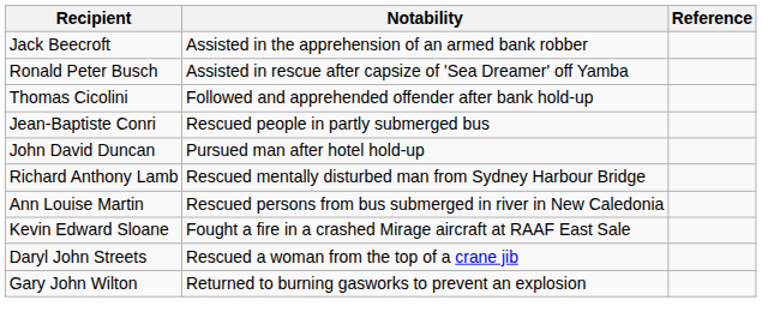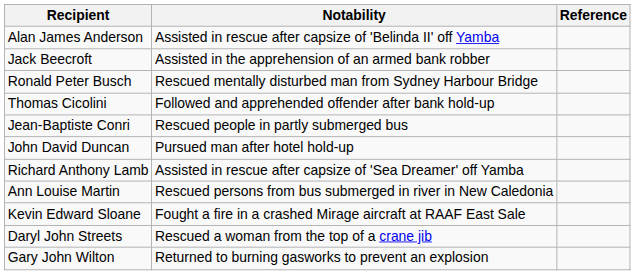+ row: Alan James Anderson | Assisted in rescue after capsize of 'Belinda II' off Yamba
Ronald Peter Busch | Notability: Assisted in rescue after capsize of 'Sea Dreamer' off Yamba -> Rescued mentally disturbed man from Sydney Harbour Bridge
Richard Anthony Lamb | Notability: Rescued mentally disturbed man from Sydney Harbour Bridge -> Assisted in rescue after capsize of 'Sea Dreamer' off Yamba
